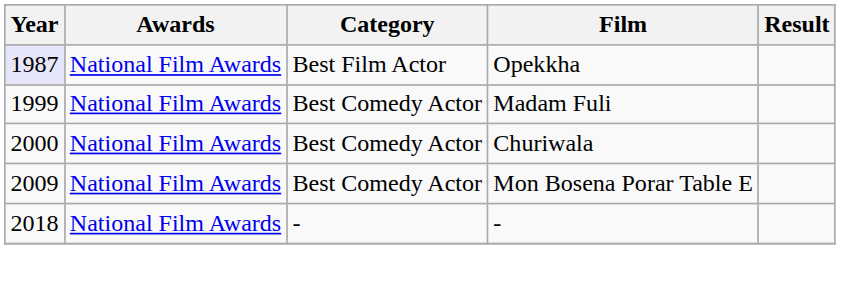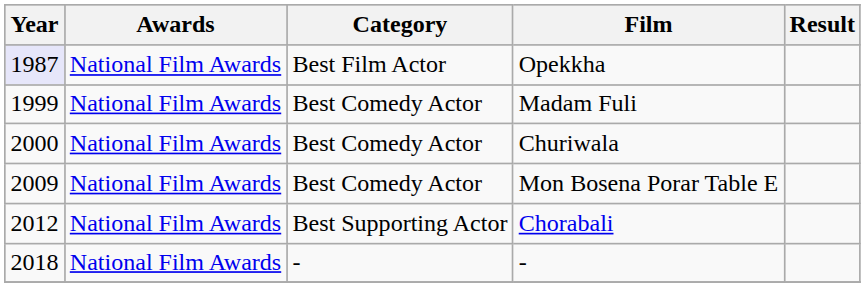+ row: 2012 | National Film Awards | Best Supporting Actor | Chorabali
